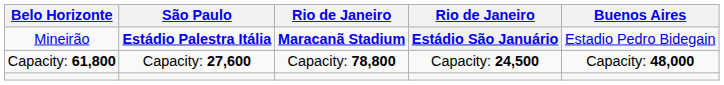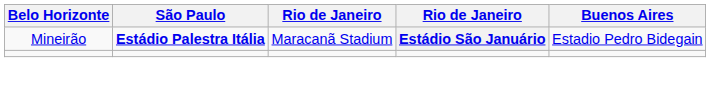Mineirão | column 3: bold -> normal
- row: Capacity: 61,800 | Capacity: 27,600 | Capacity: 78,800 | Capacity: 24,500 | Capacity: 48,000
